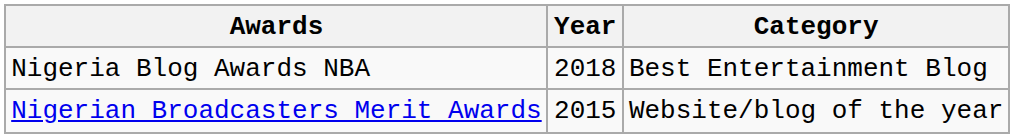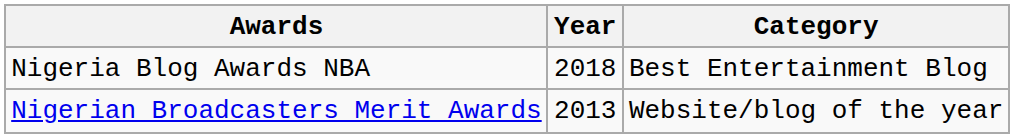Nigerian Broadcasters Merit Awards | Year: 2015 -> 2013
